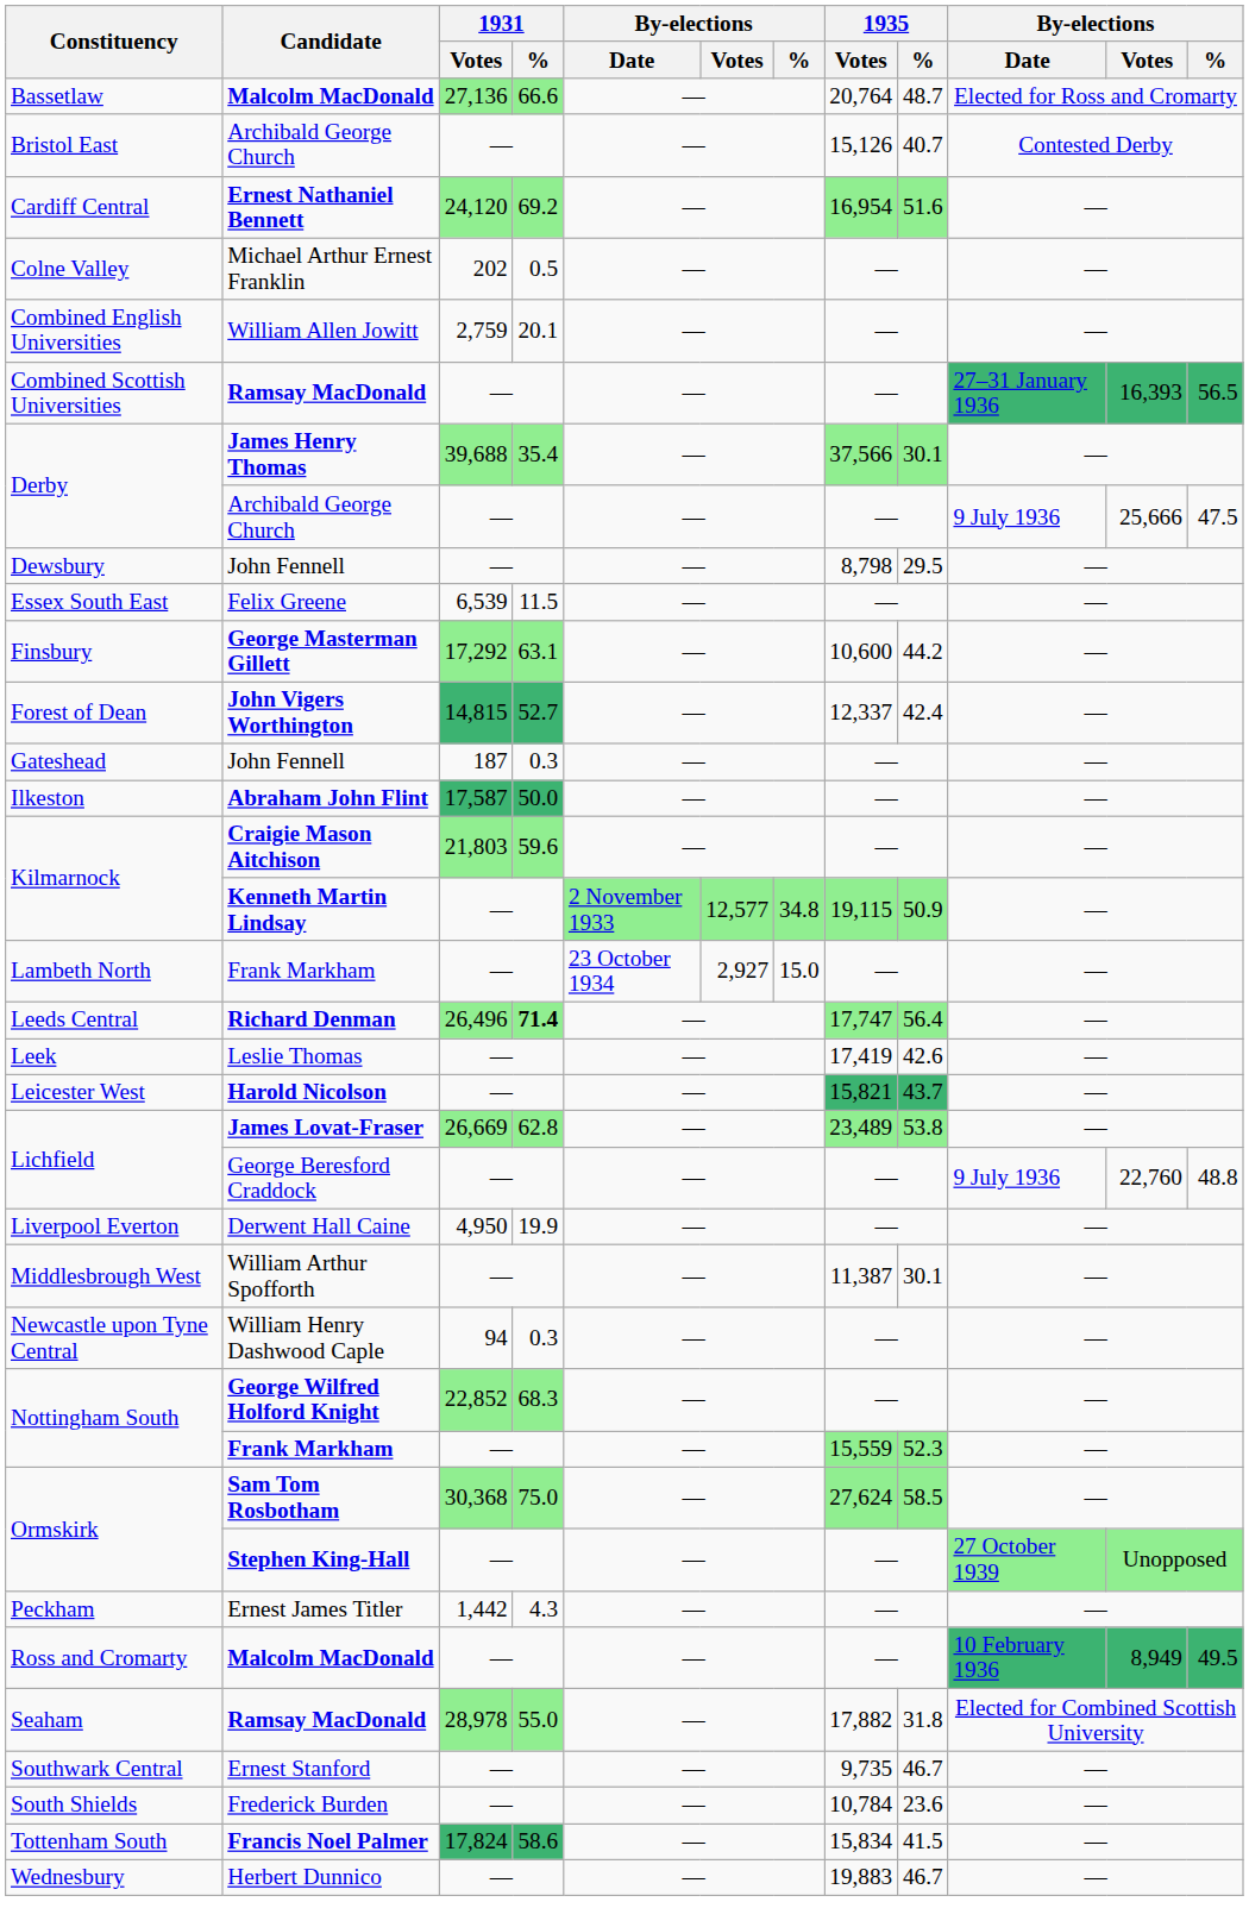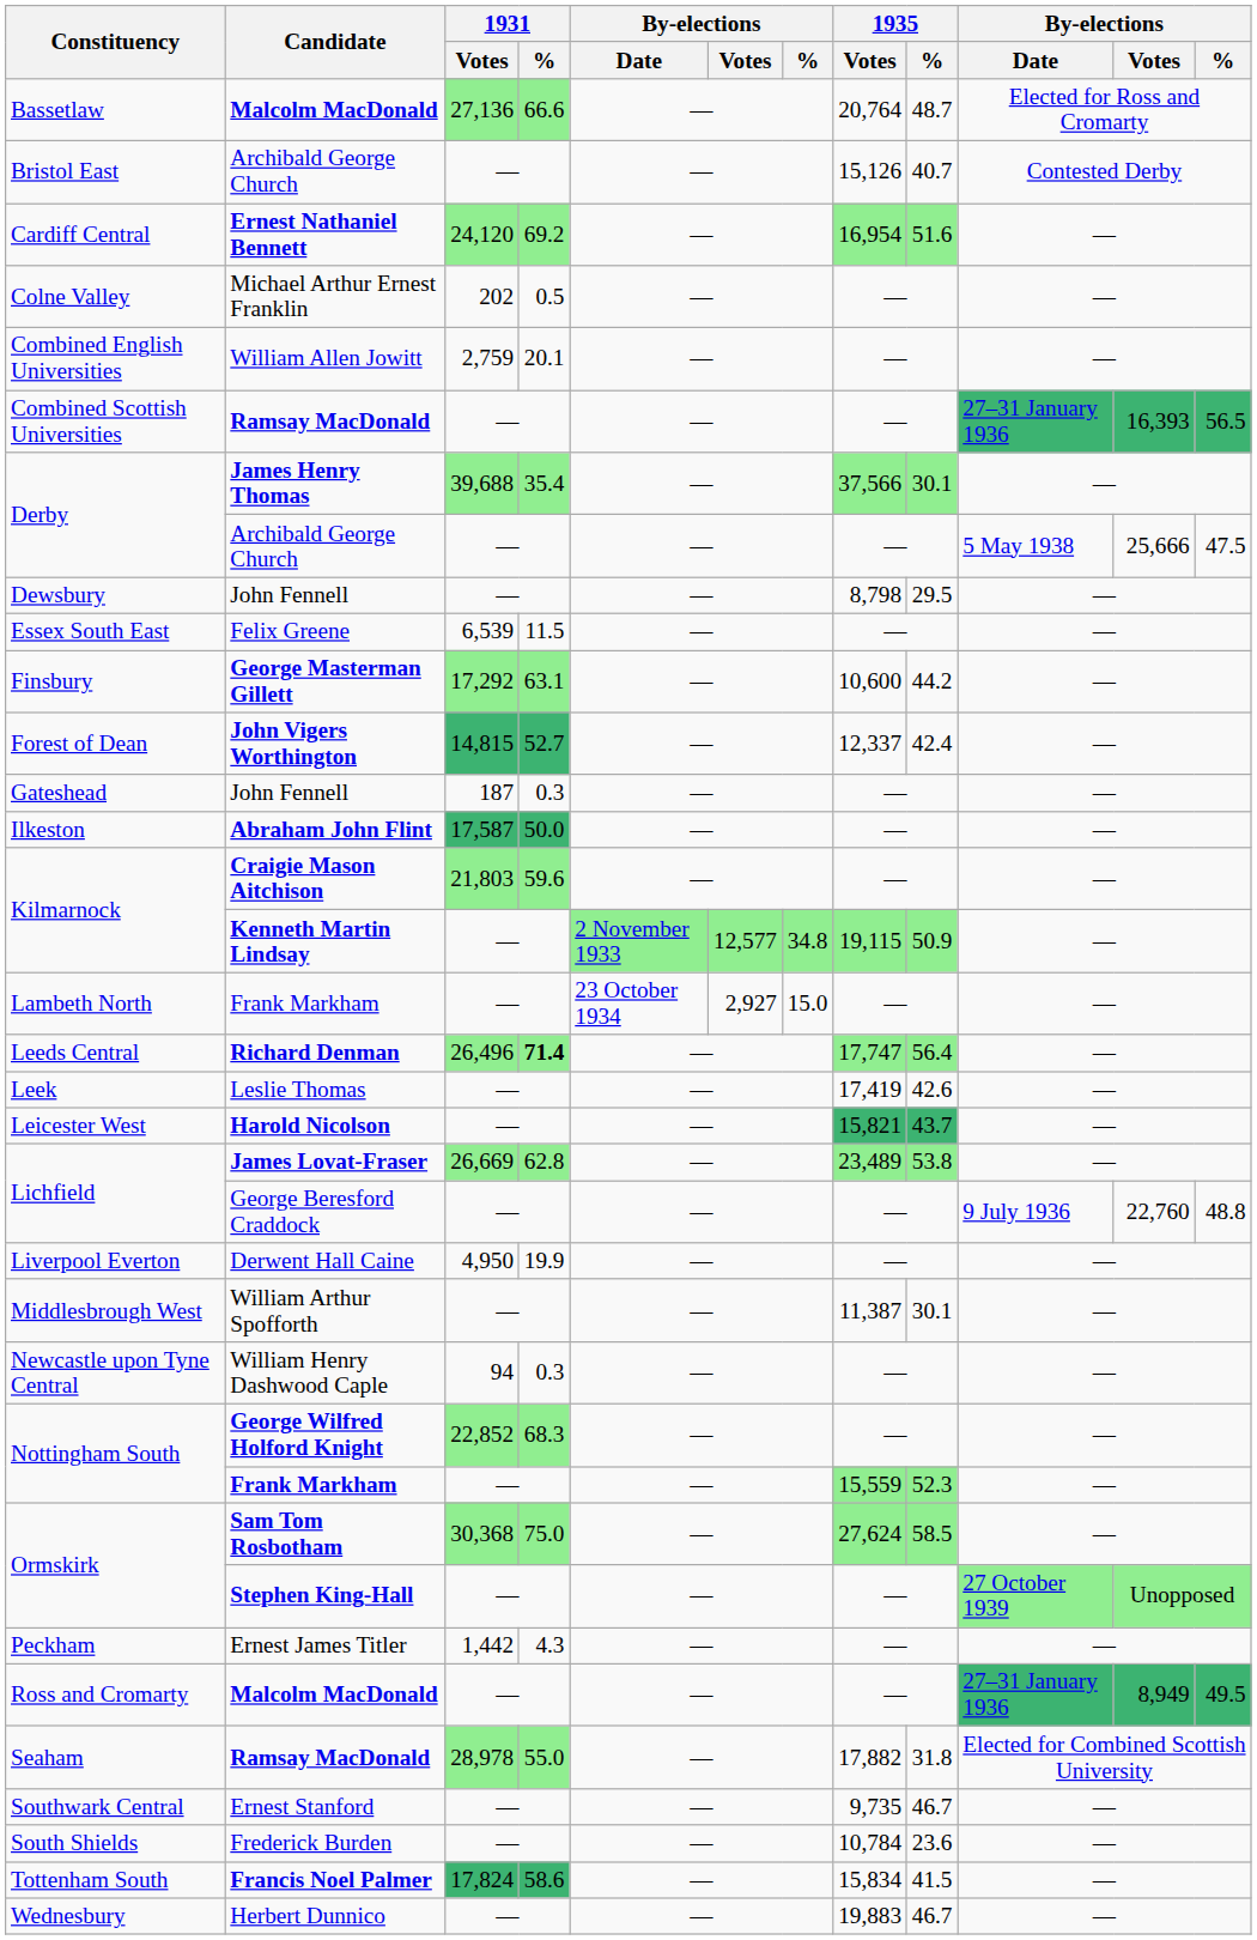Derby / Archibald George Church | column 10: 9 July 1936 -> 5 May 1938
Ross and Cromarty | column 10: 10 February 1936 -> 27–31 January 1936
